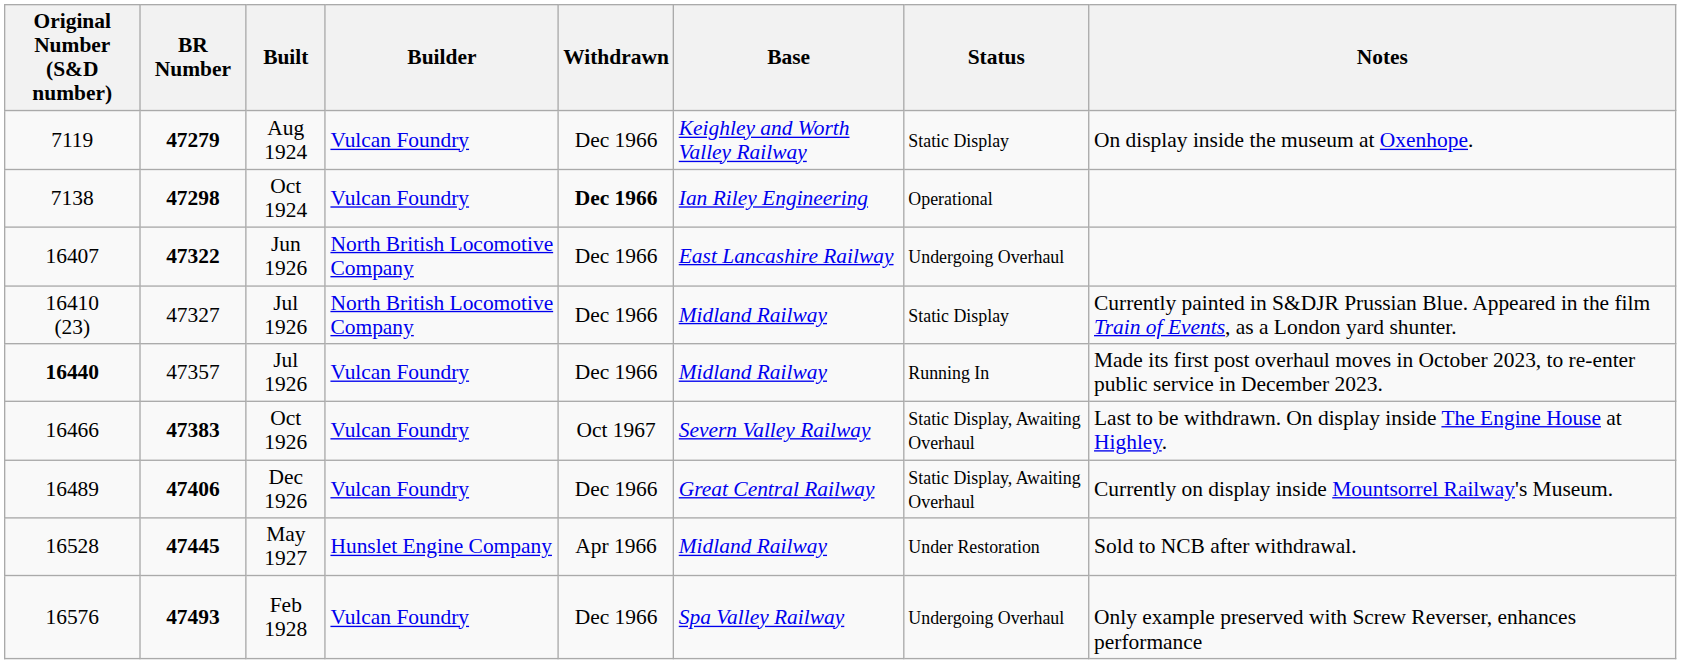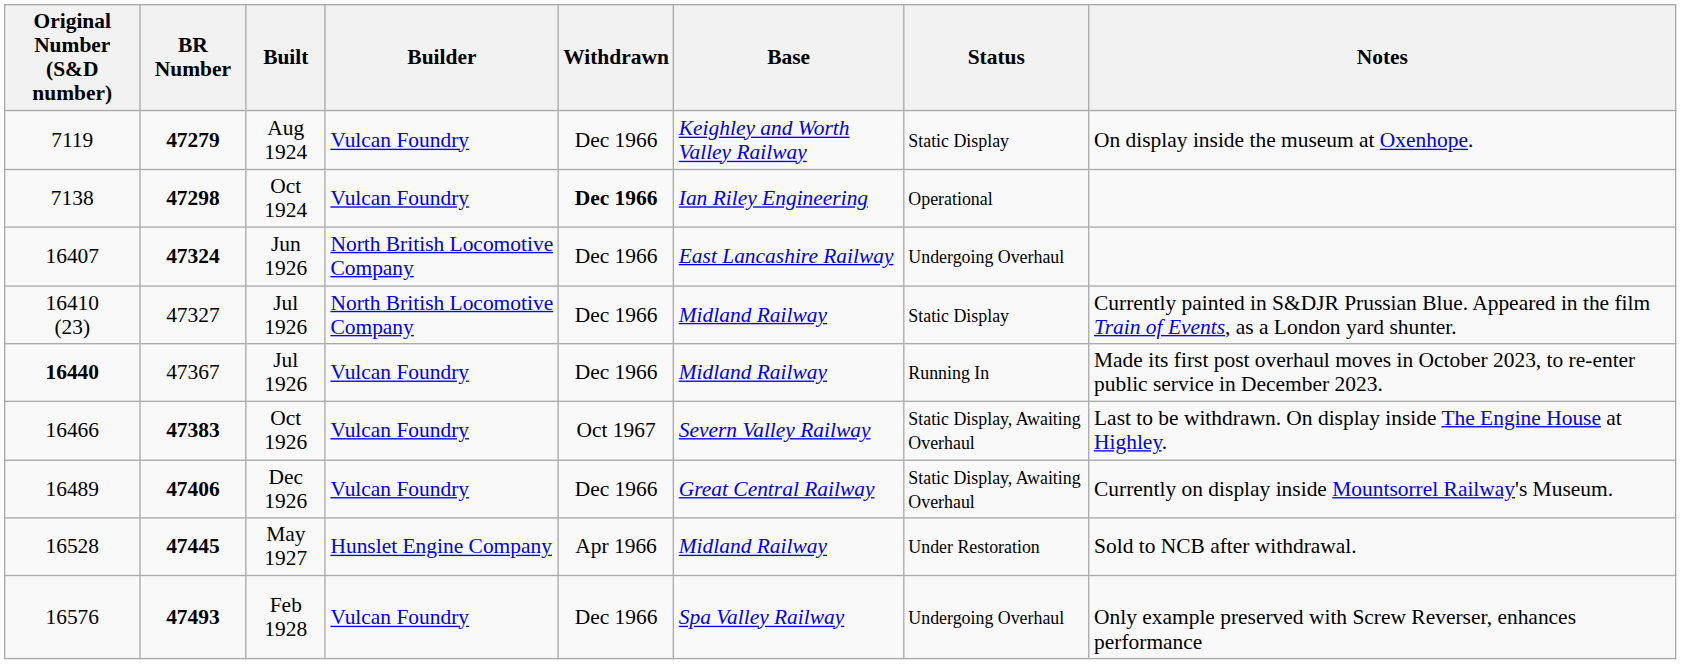16407 | BR Number: 47322 -> 47324
16440 | BR Number: 47357 -> 47367
